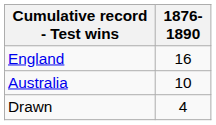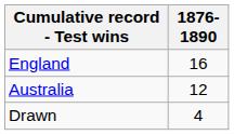Australia | 1876-1890: 10 -> 12
